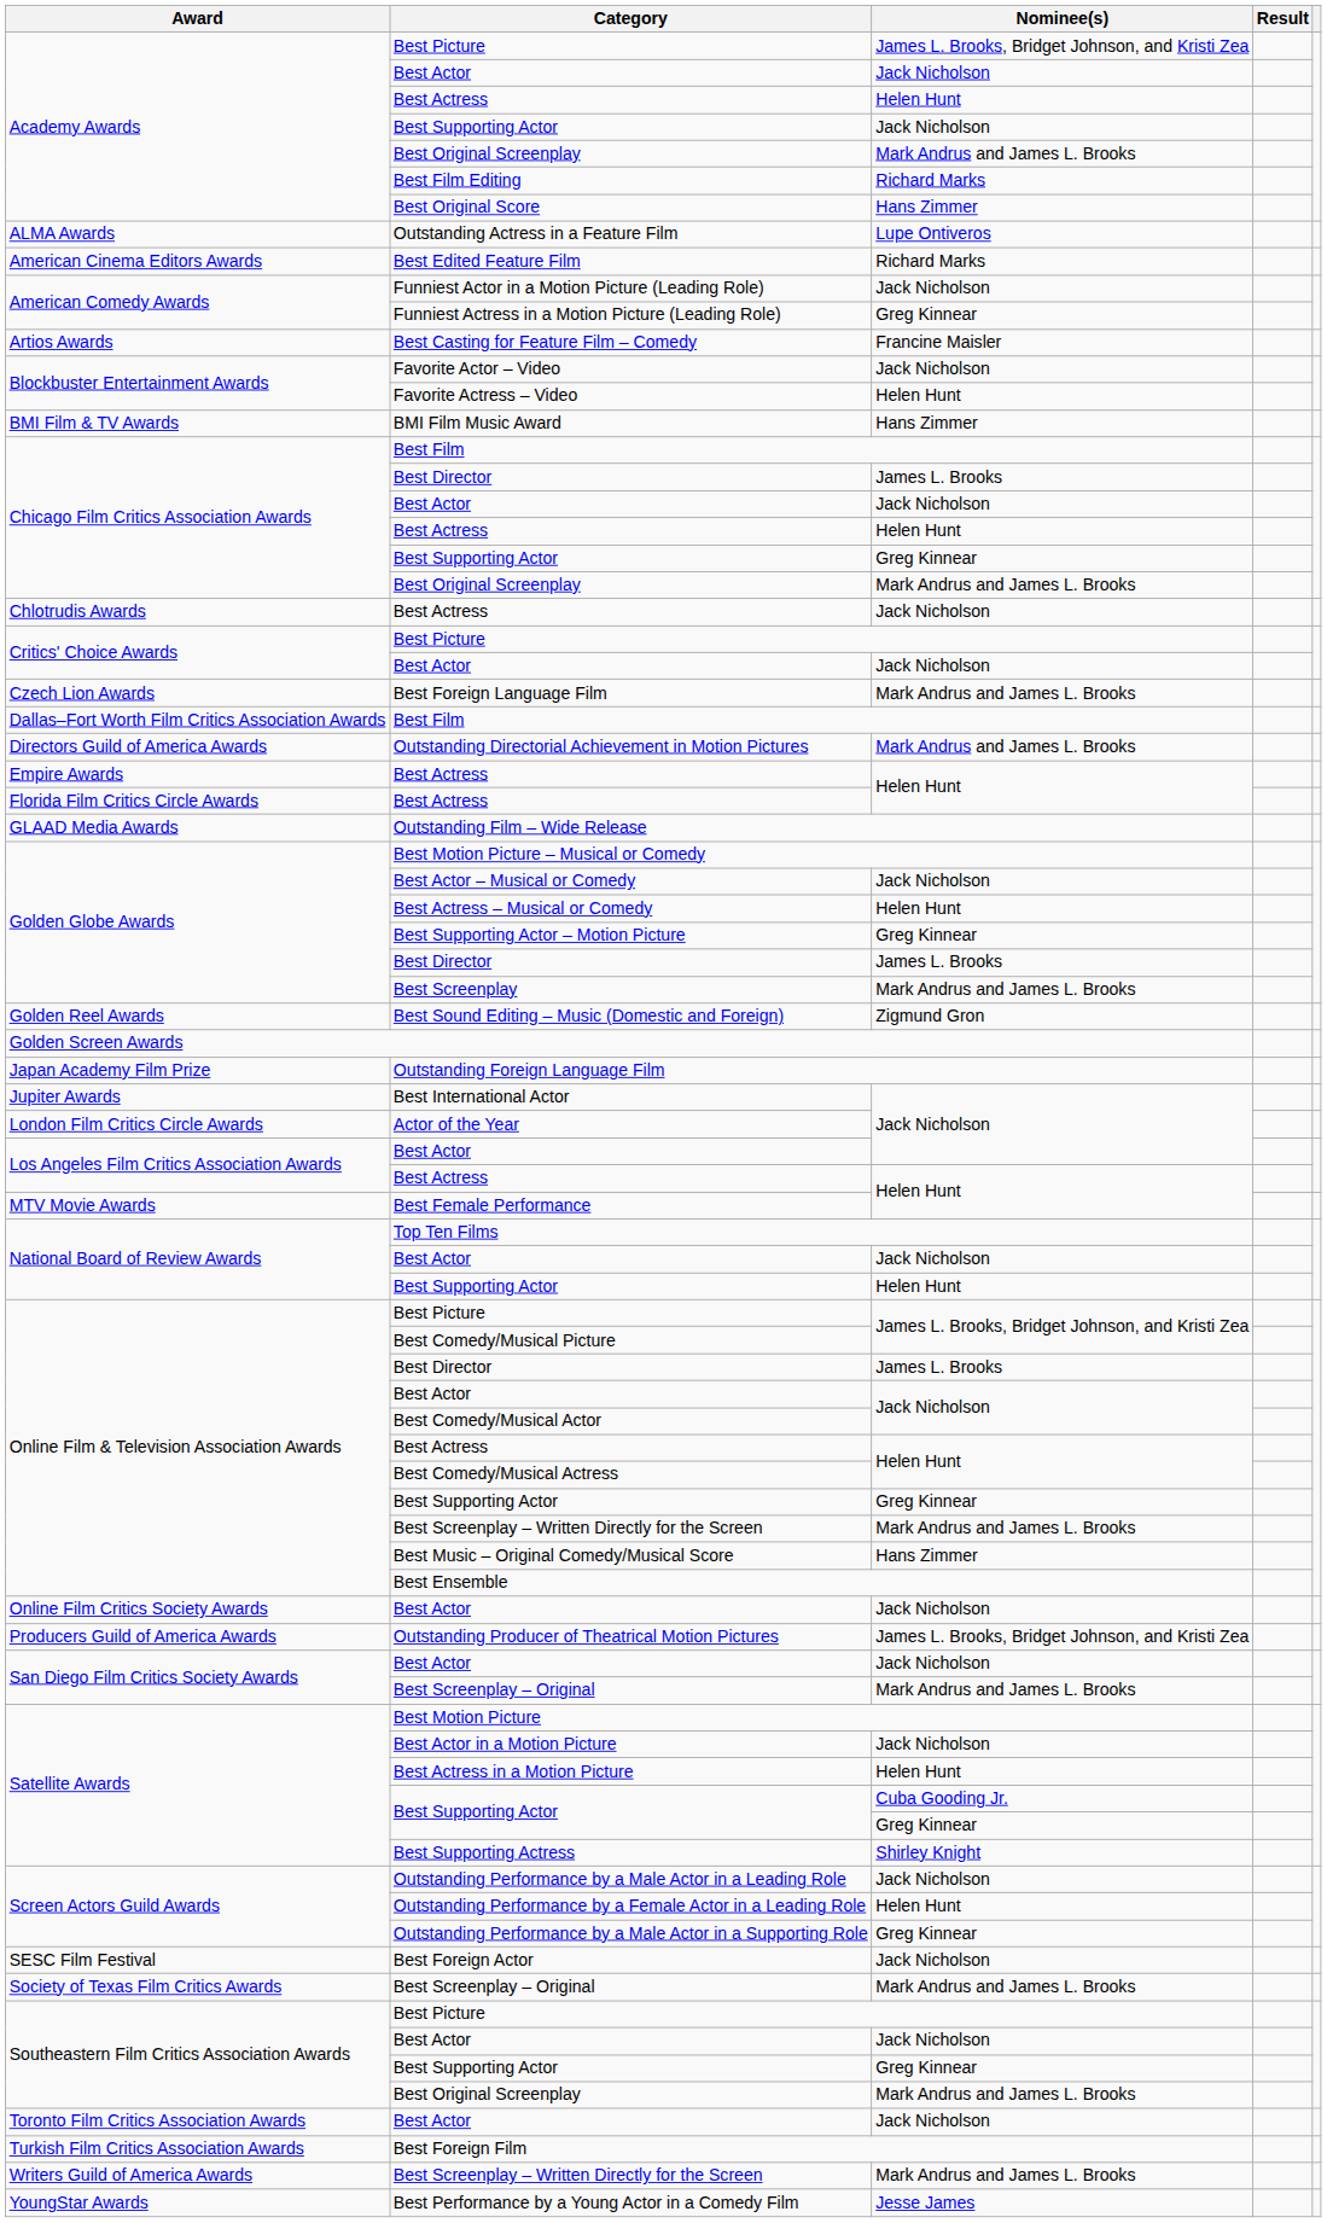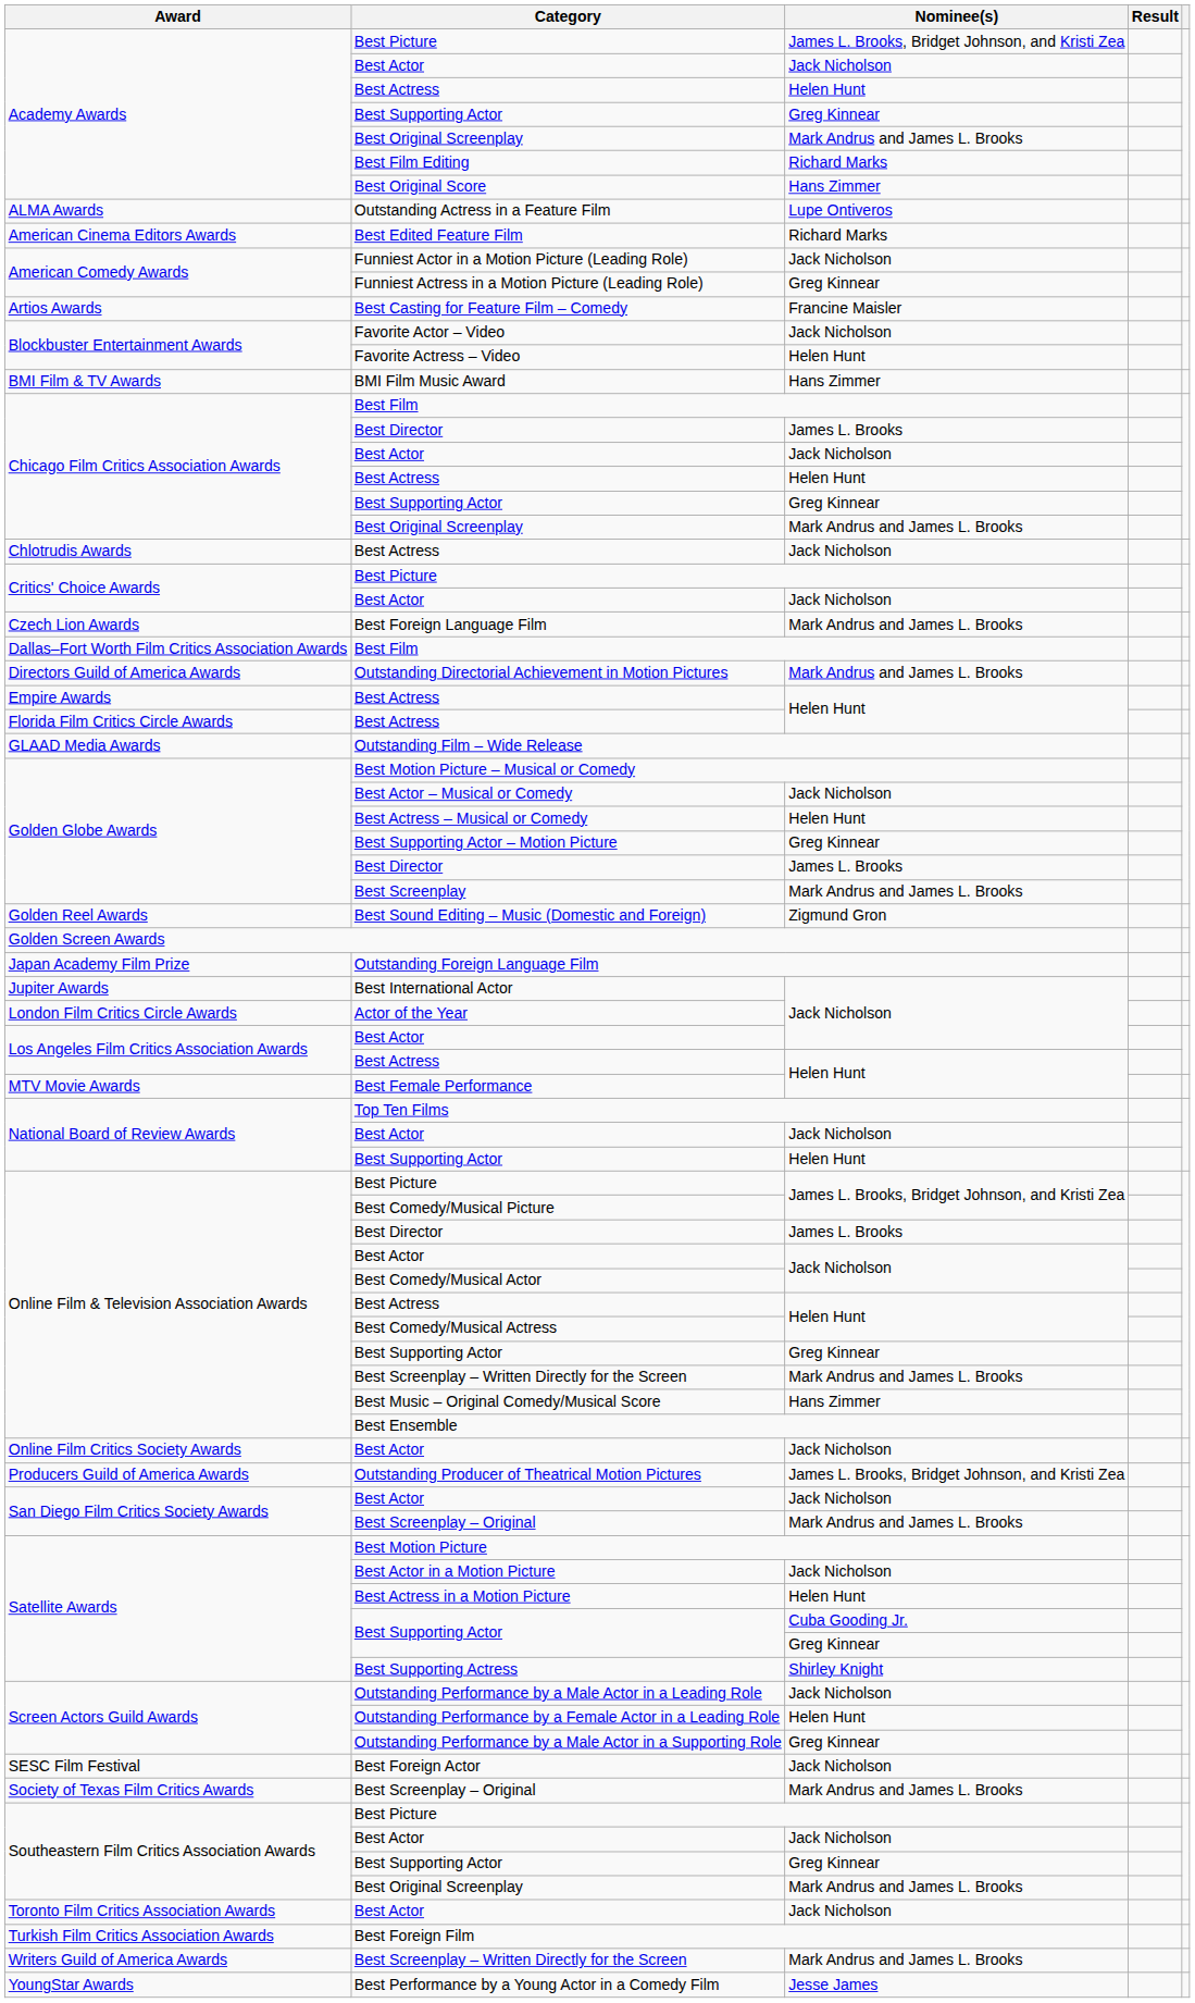Academy Awards / Best Supporting Actor | Nominee(s): Jack Nicholson -> Greg Kinnear
